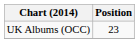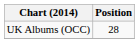UK Albums (OCC) | Position: 23 -> 28
